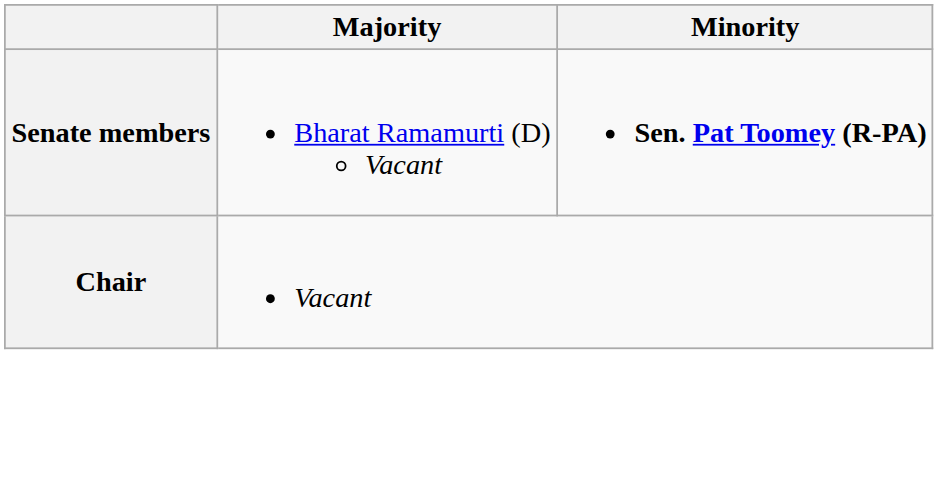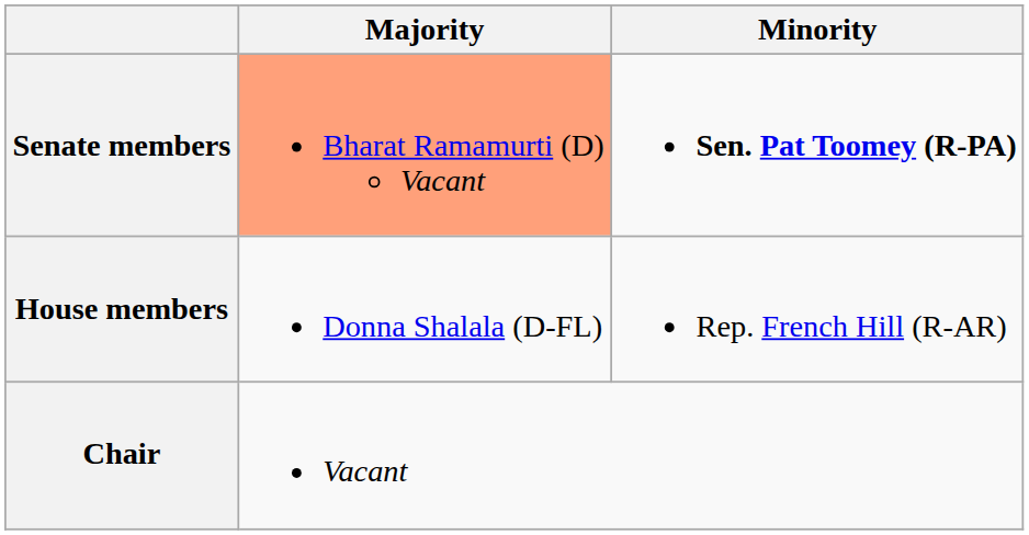Senate members | Majority: no background -> lightsalmon background
+ row: House members | Donna Shalala (D-FL) | Rep. French Hill (R-AR)
